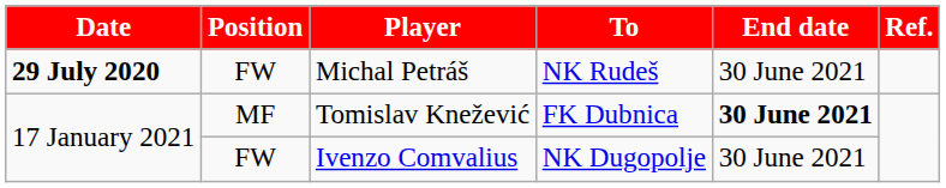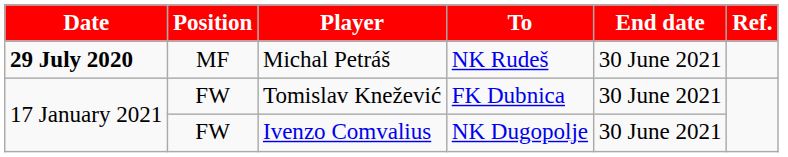Michal Petráš | Position: FW -> MF
Tomislav Knežević | Position: MF -> FW
Tomislav Knežević | End date: bold -> normal
